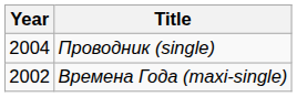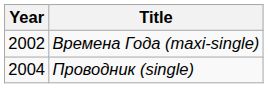rows swapped: Времена Года (maxi-single) <-> Проводник (single)
